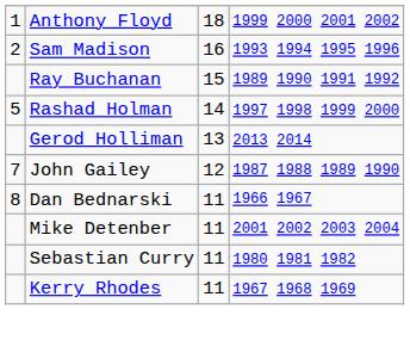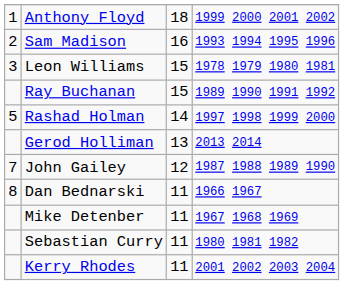+ row: 3 | Leon Williams | 15 | 1978 1979 1980 1981
Mike Detenber | column 4: 2001 2002 2003 2004 -> 1967 1968 1969
Kerry Rhodes | column 4: 1967 1968 1969 -> 2001 2002 2003 2004
